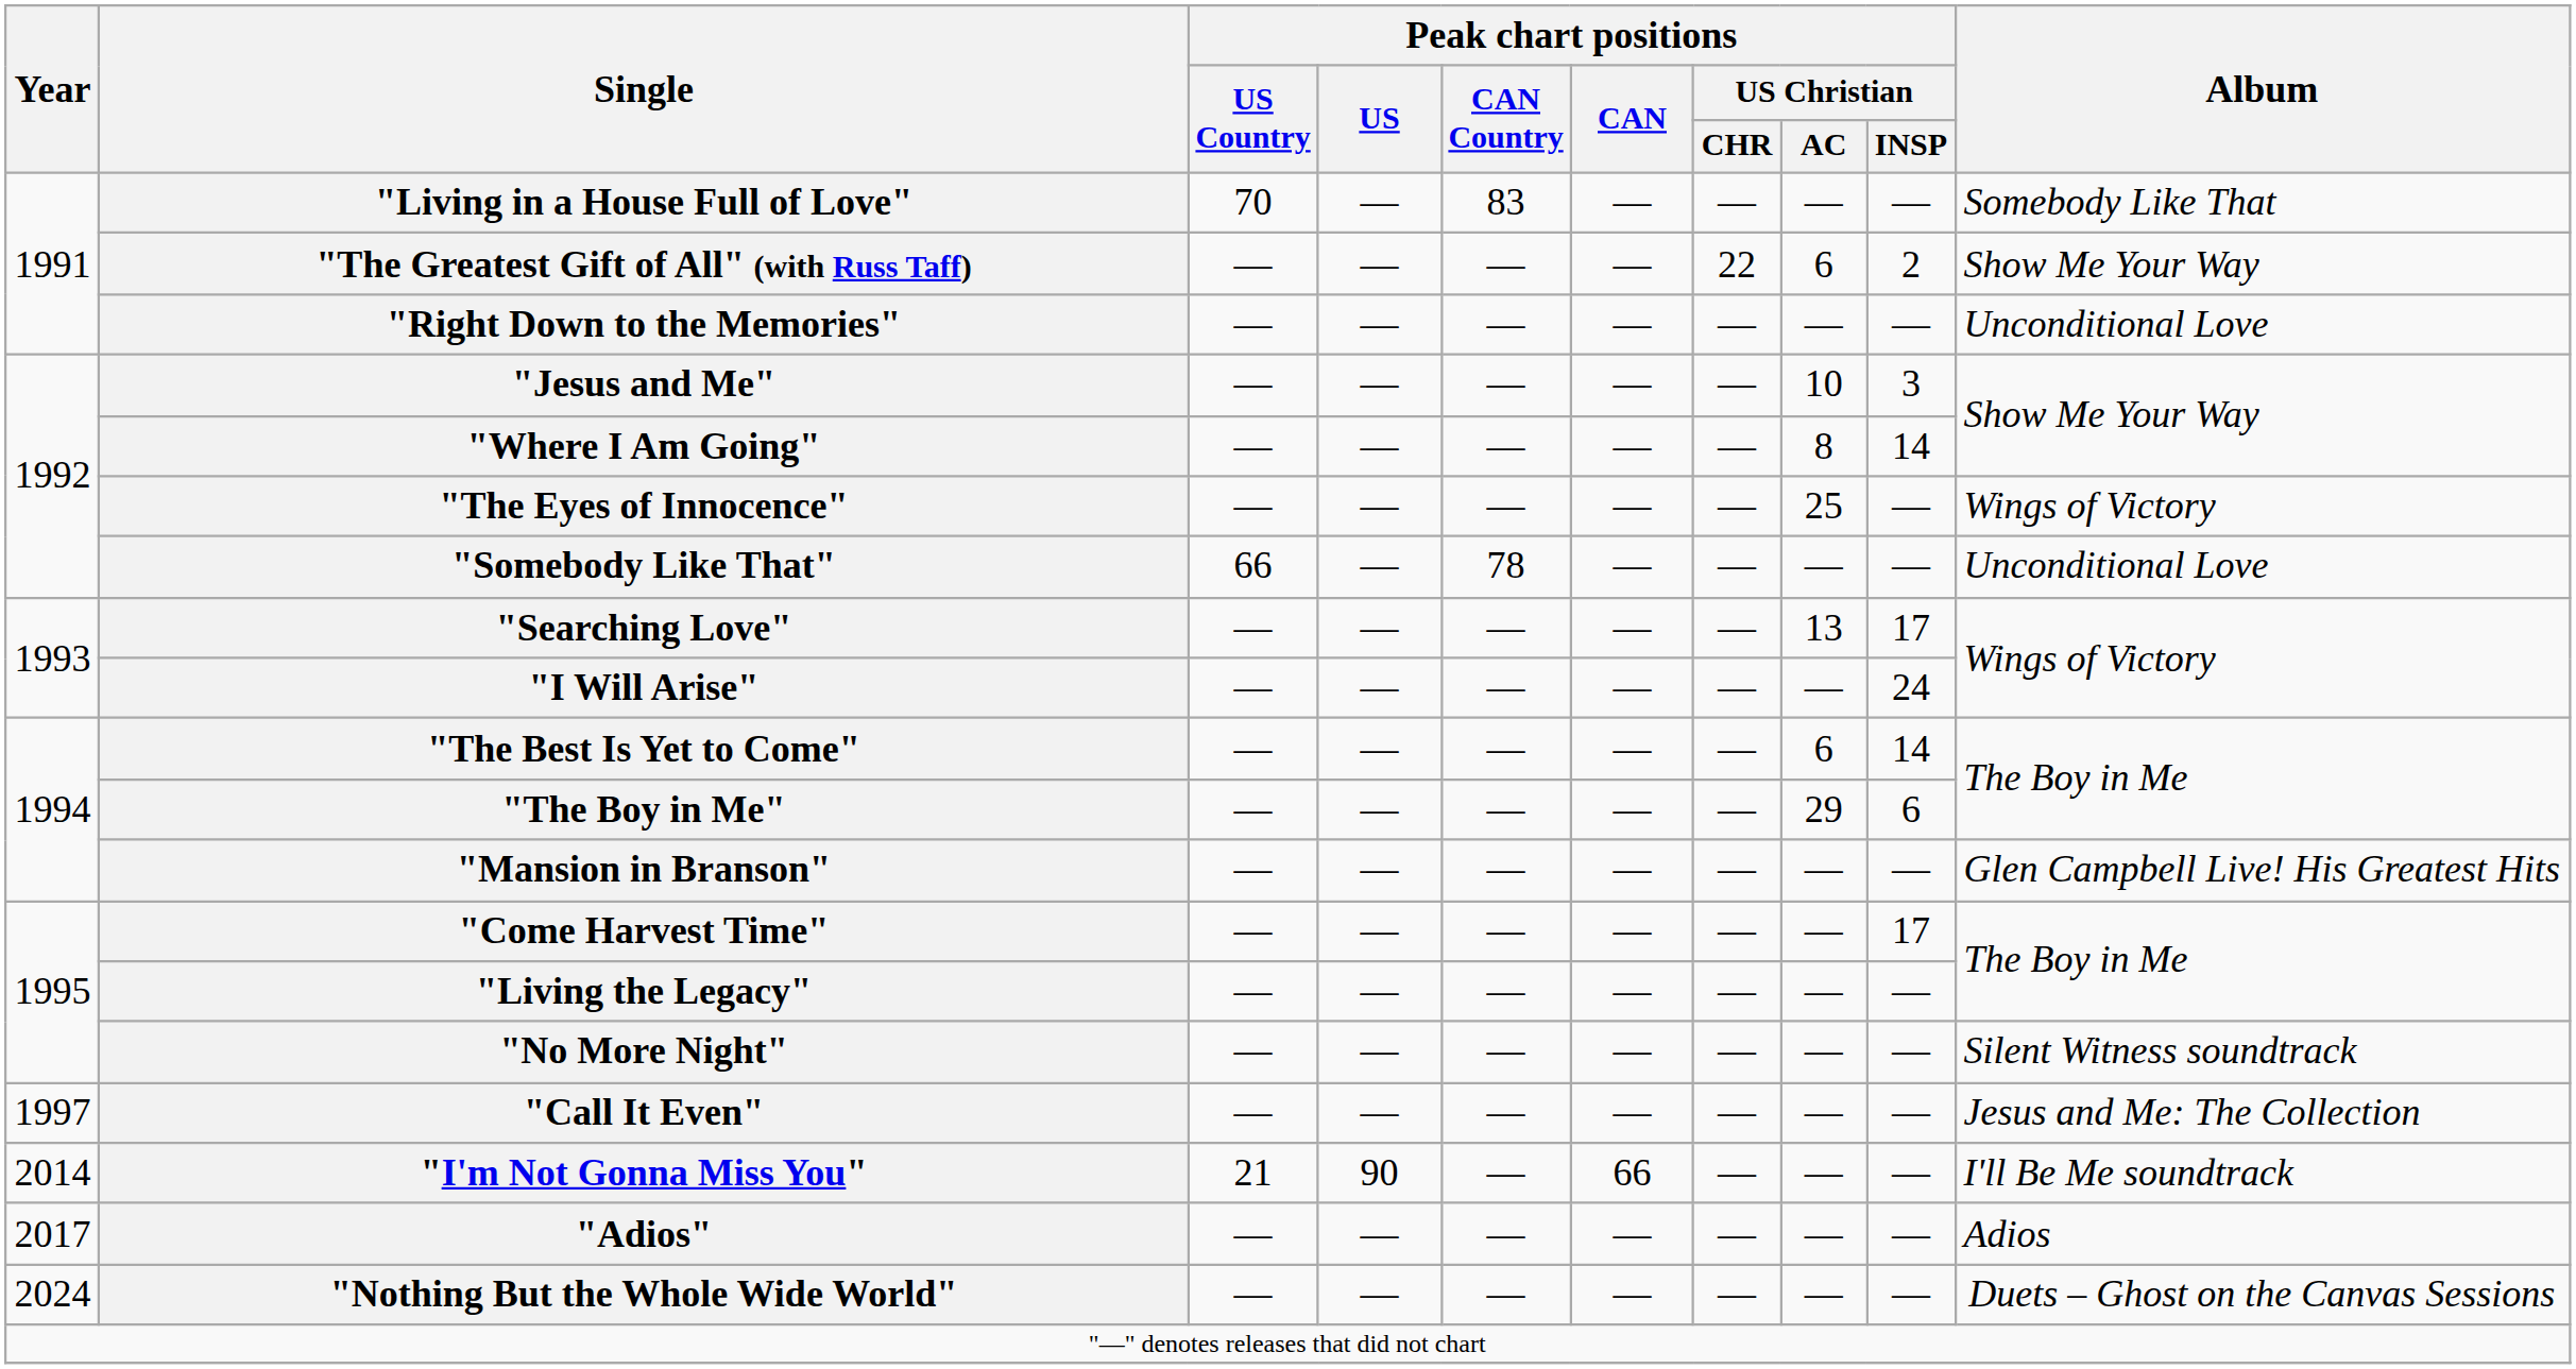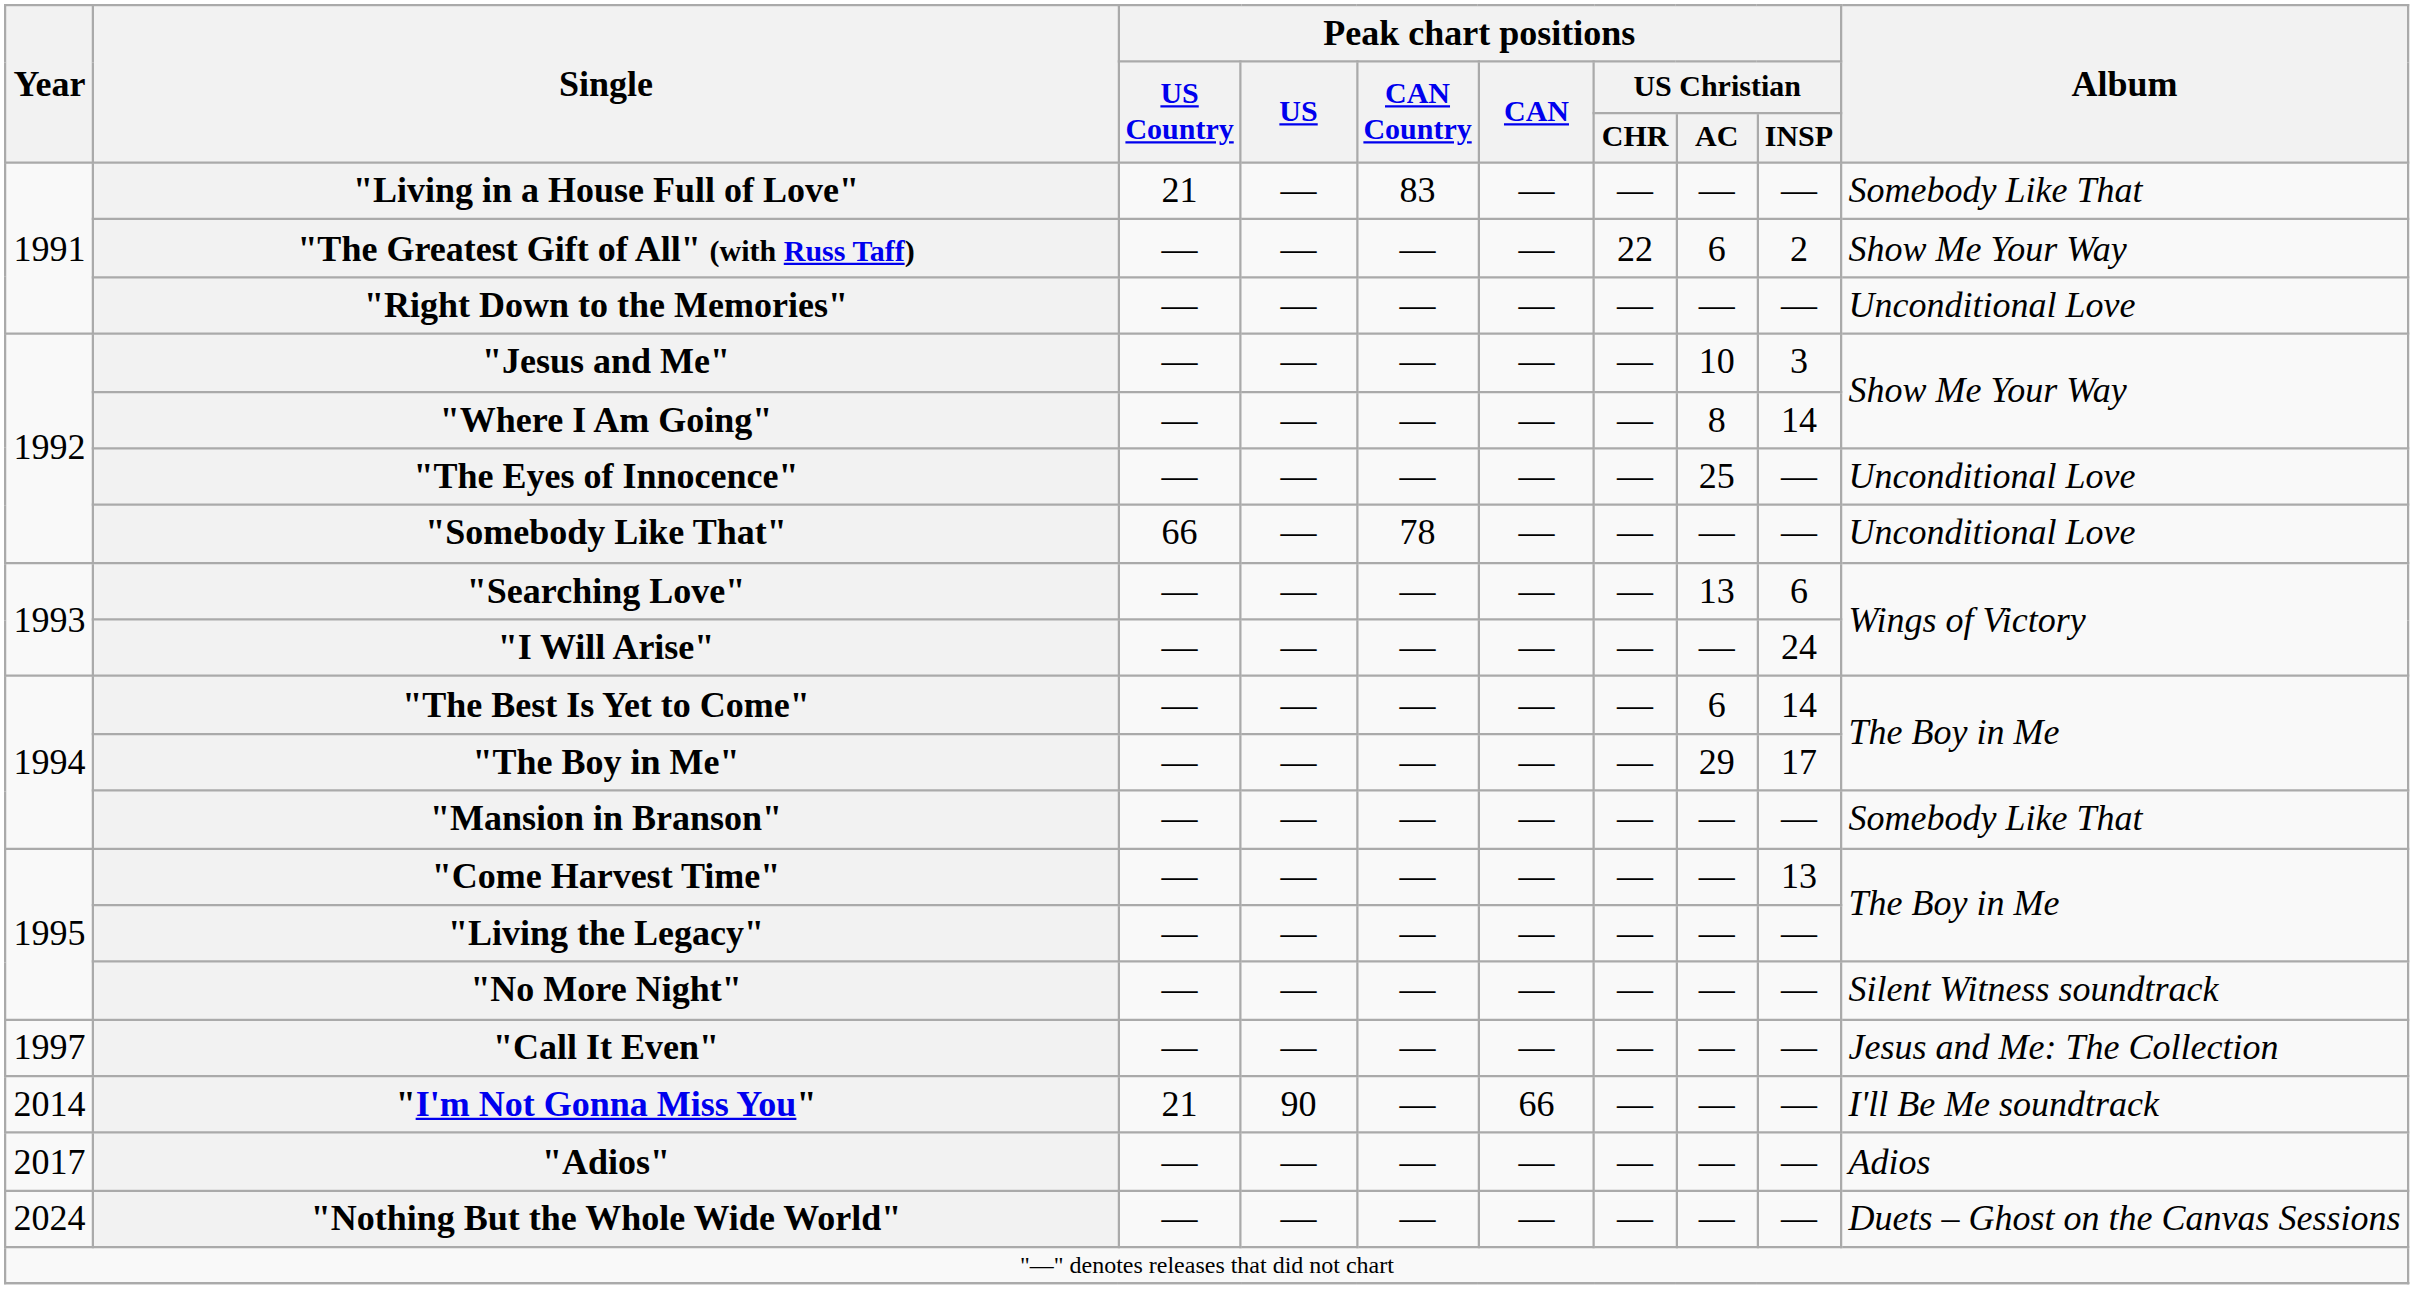"Living in a House Full of Love" | Peak chart positions / US Country: 70 -> 21
"The Eyes of Innocence" | Album: Wings of Victory -> Unconditional Love
"Searching Love" | Peak chart positions / US Christian / INSP: 17 -> 6
"The Boy in Me" | Peak chart positions / US Christian / INSP: 6 -> 17
"Mansion in Branson" | Album: Glen Campbell Live! His Greatest Hits -> Somebody Like That
"Come Harvest Time" | Peak chart positions / US Christian / INSP: 17 -> 13
